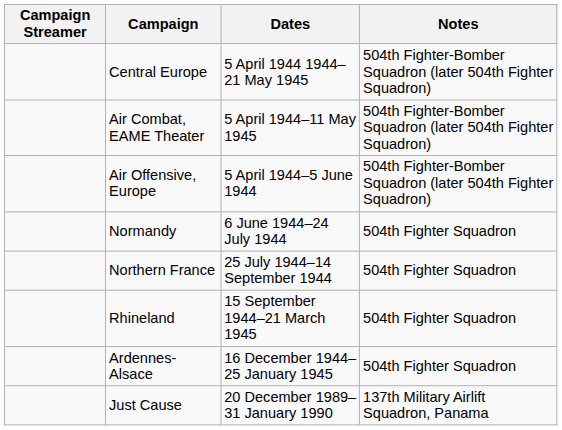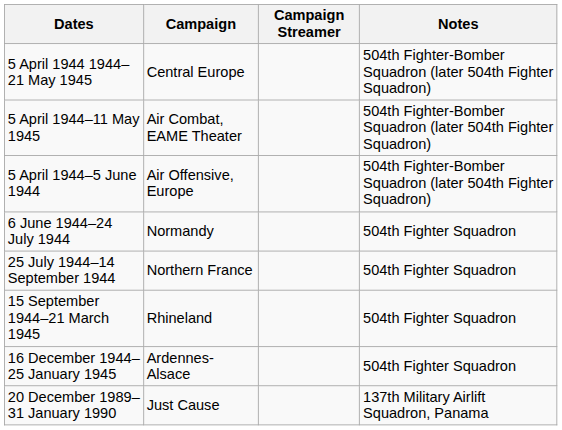columns swapped: Campaign Streamer <-> Dates
